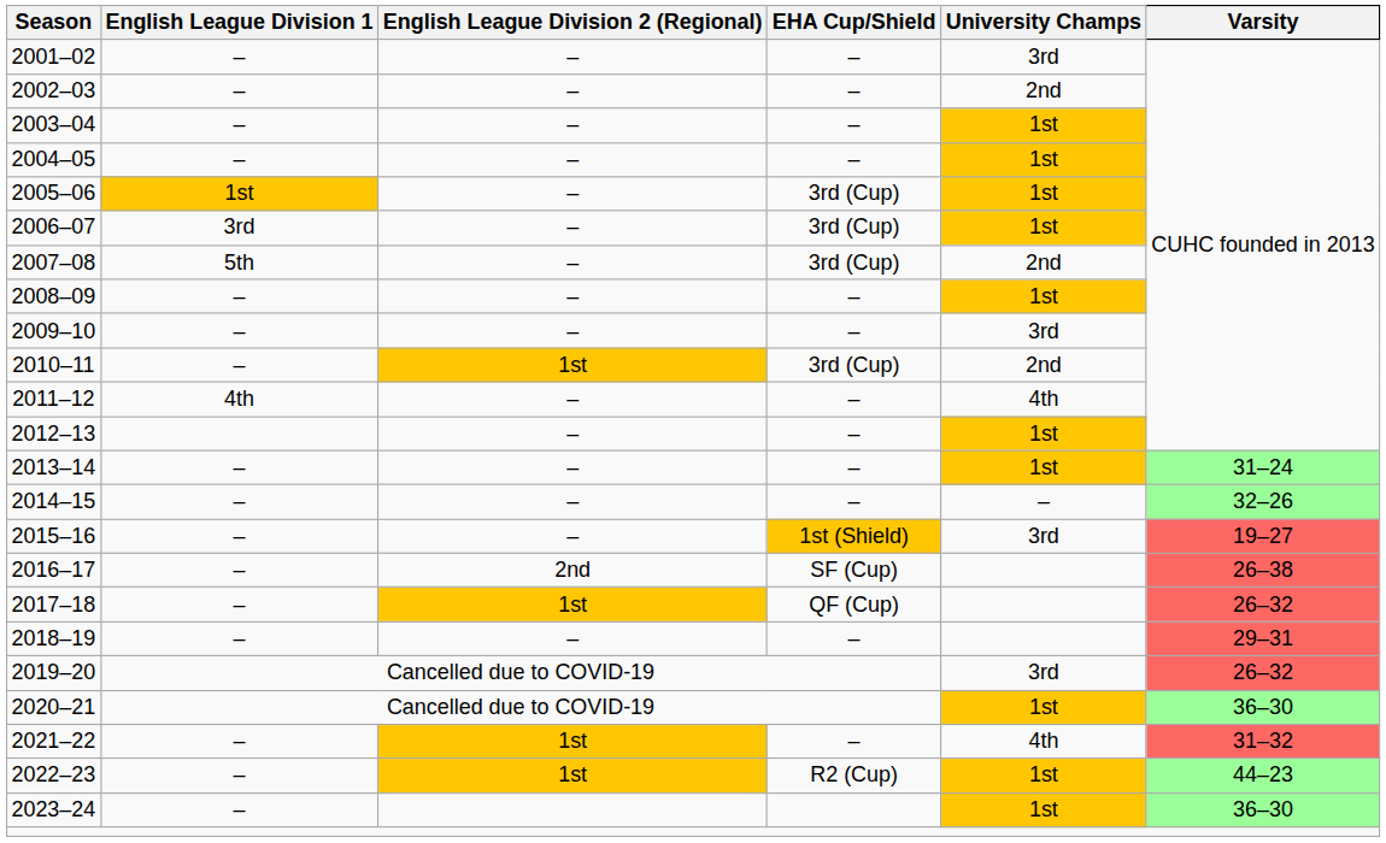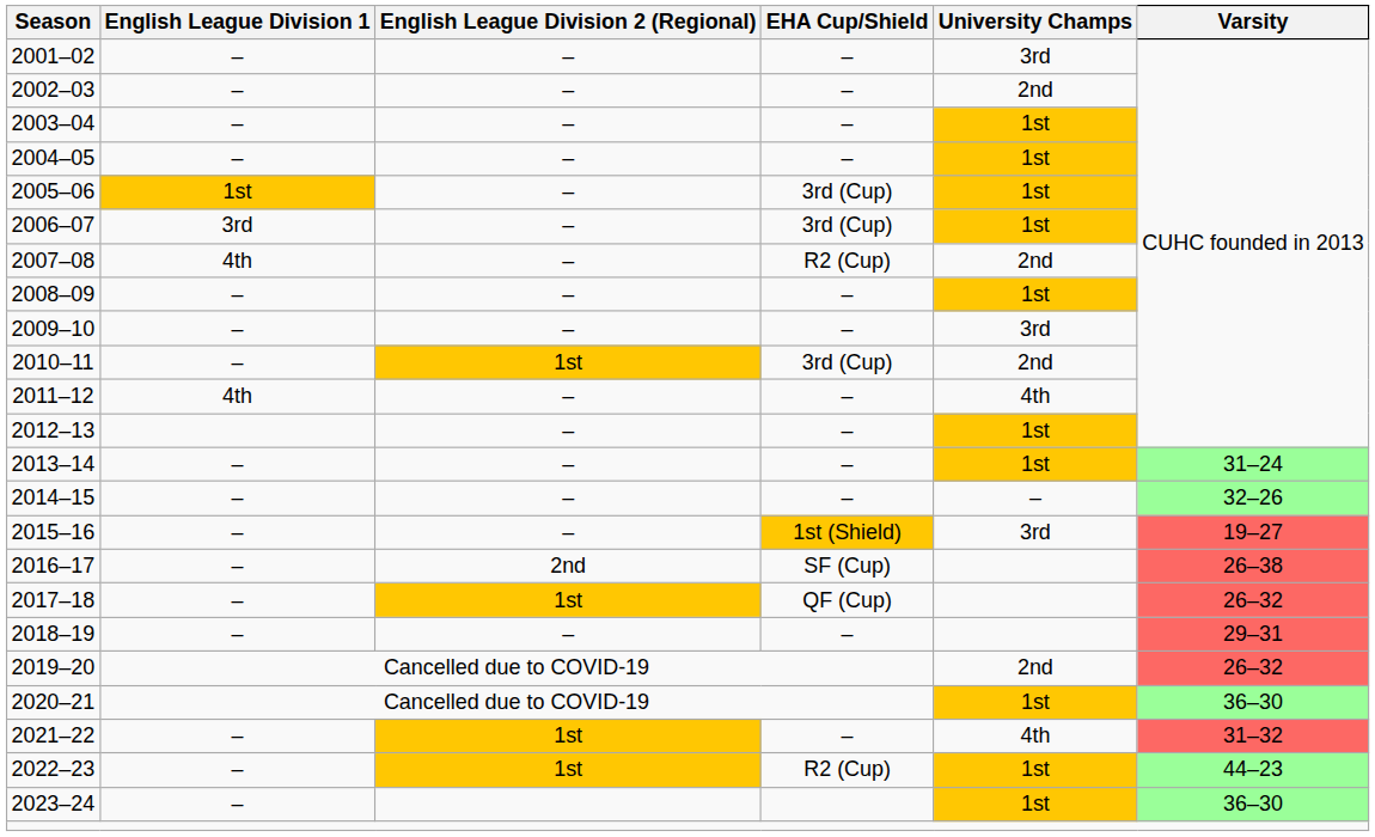2007–08 | English League Division 1: 5th -> 4th
2007–08 | EHA Cup/Shield: 3rd (Cup) -> R2 (Cup)
2019–20 | University Champs: 3rd -> 2nd
